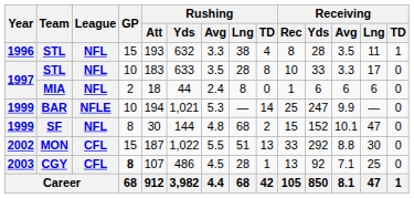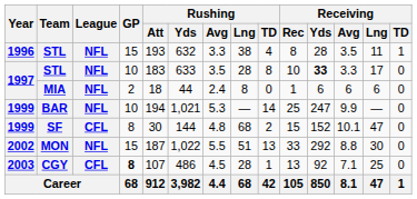1997 / STL | Receiving / Yds: normal -> bold
BAR | League: NFLE -> NFL
SF | League: NFL -> CFL
MON | League: CFL -> NFL
